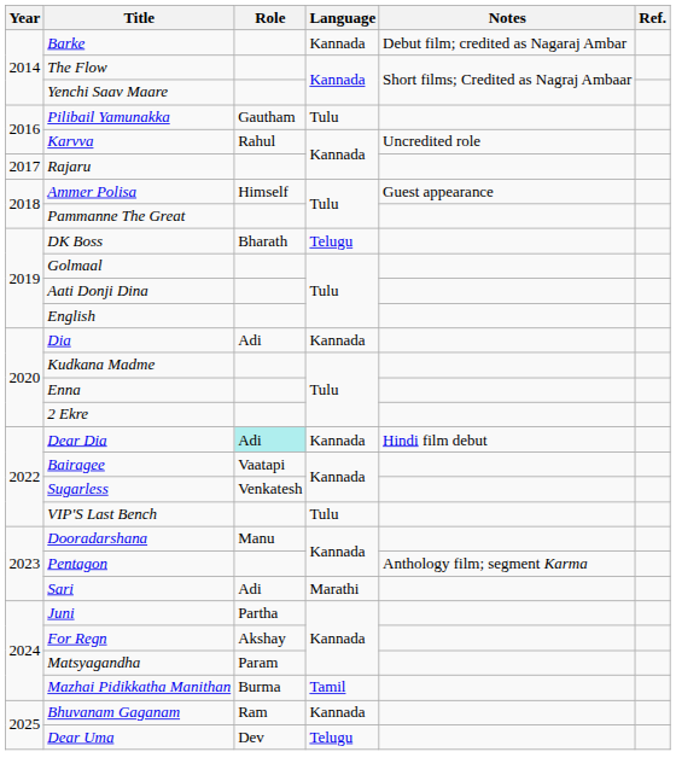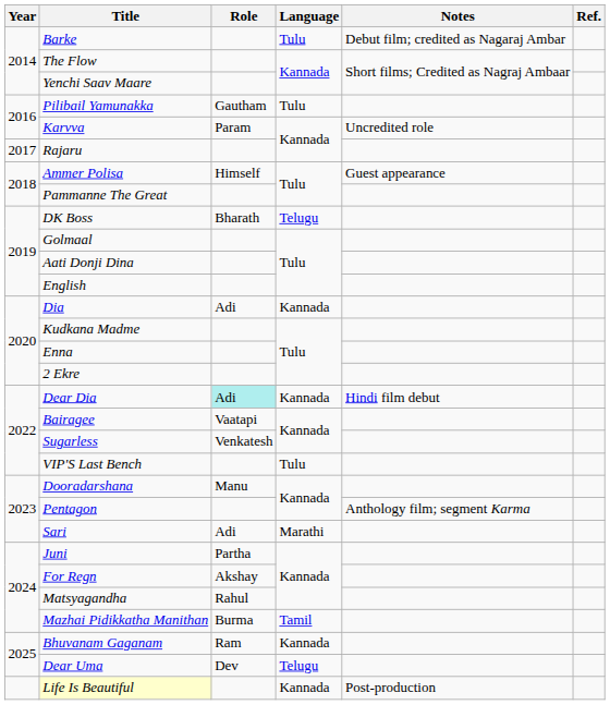Barke | Language: Kannada -> Tulu
Karvva | Role: Rahul -> Param
Matsyagandha | Role: Param -> Rahul
+ row: Life Is Beautiful | Kannada | Post-production
